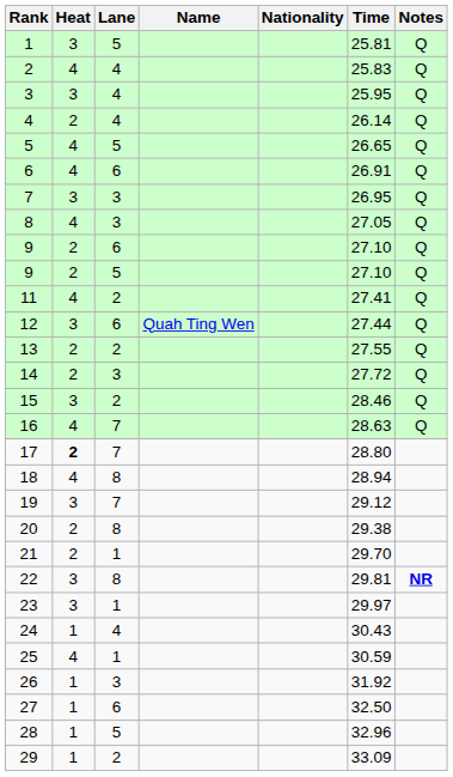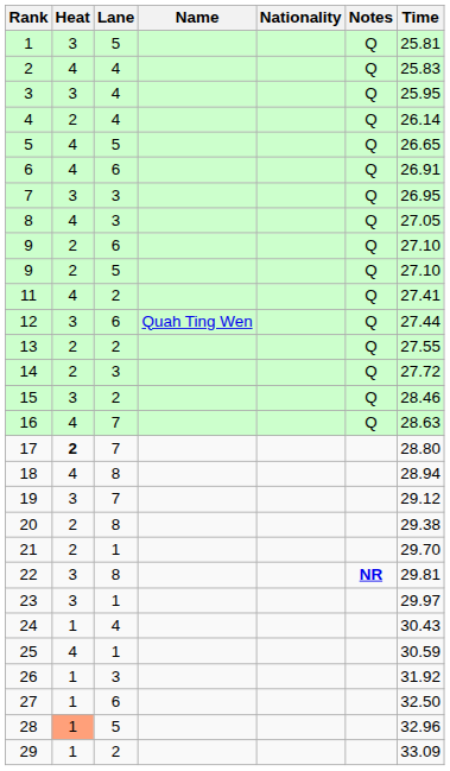columns swapped: Time <-> Notes
28 | Heat: no background -> lightsalmon background
